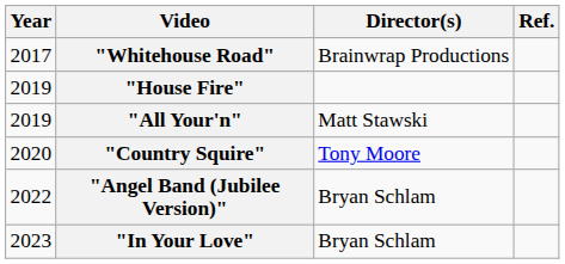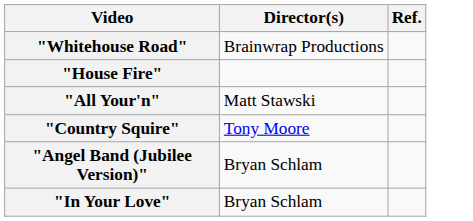- column: Year | 2017 | 2019 | 2019 | 2020 | 2022 | 2023
